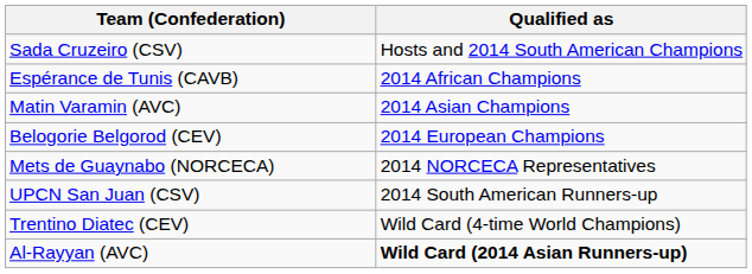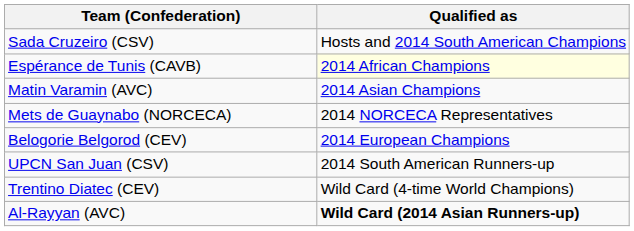Espérance de Tunis (CAVB) | Qualified as: no background -> lightyellow background
rows swapped: Belogorie Belgorod (CEV) <-> Mets de Guaynabo (NORCECA)
